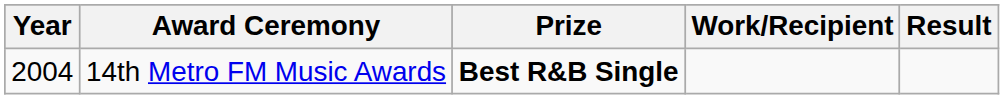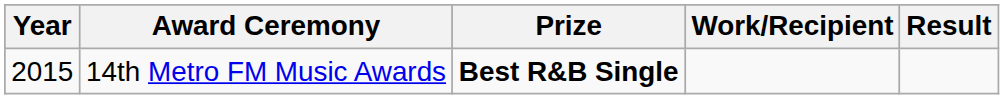14th Metro FM Music Awards | Year: 2004 -> 2015
